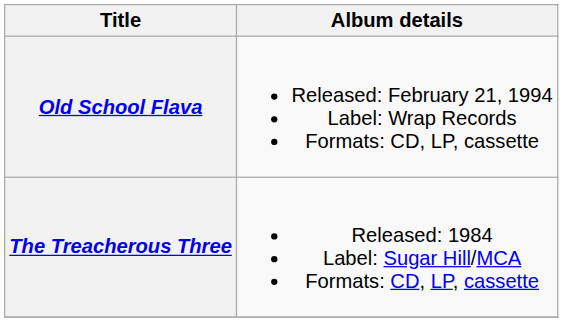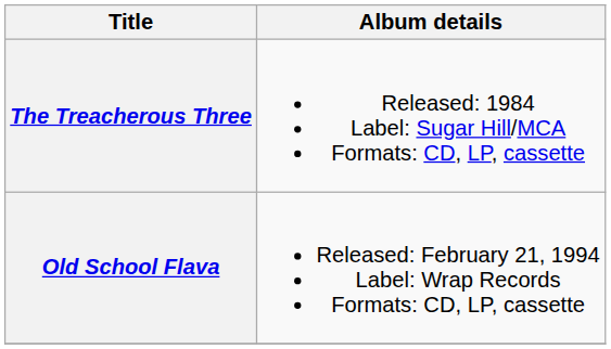rows swapped: The Treacherous Three <-> Old School Flava
